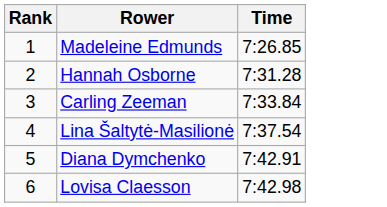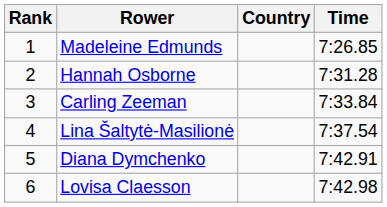+ column: Country
